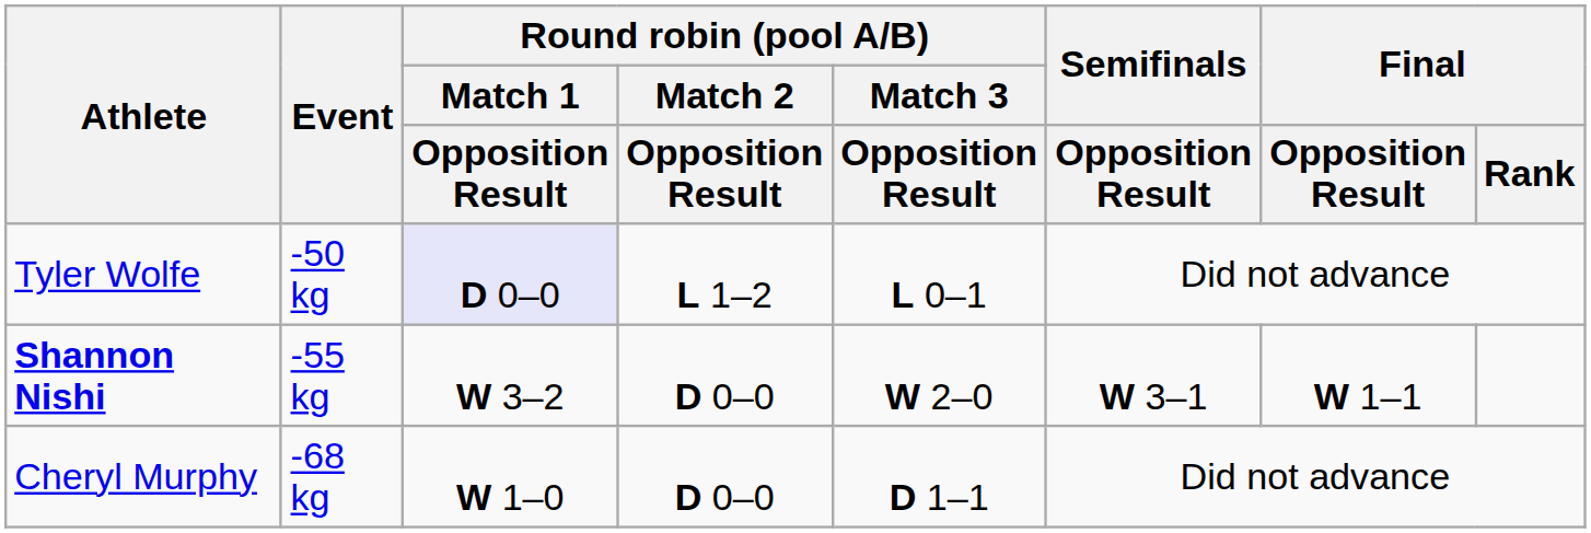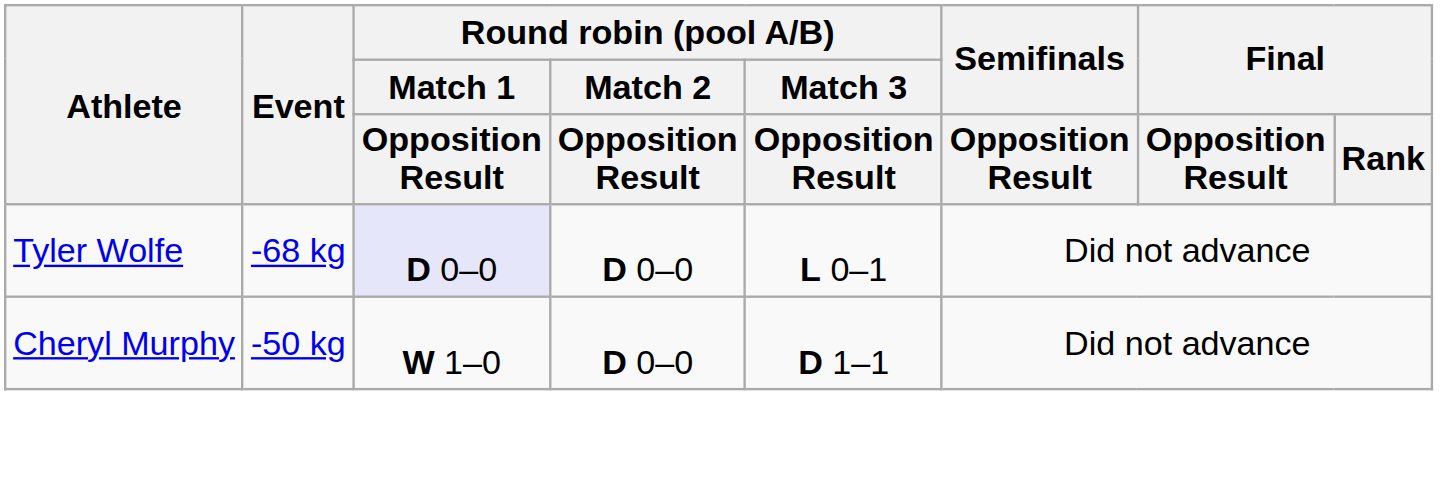Tyler Wolfe | Event: -50 kg -> -68 kg
Tyler Wolfe | Round robin (pool A/B) / Match 2 / Opposition Result: L 1–2 -> D 0–0
- row: Shannon Nishi | -55 kg | W 3–2 | D 0–0 | W 2–0 | W 3–1 | W 1–1
Cheryl Murphy | Event: -68 kg -> -50 kg
